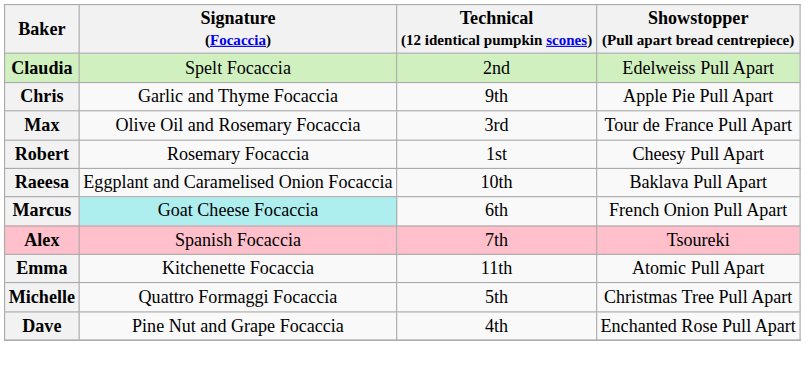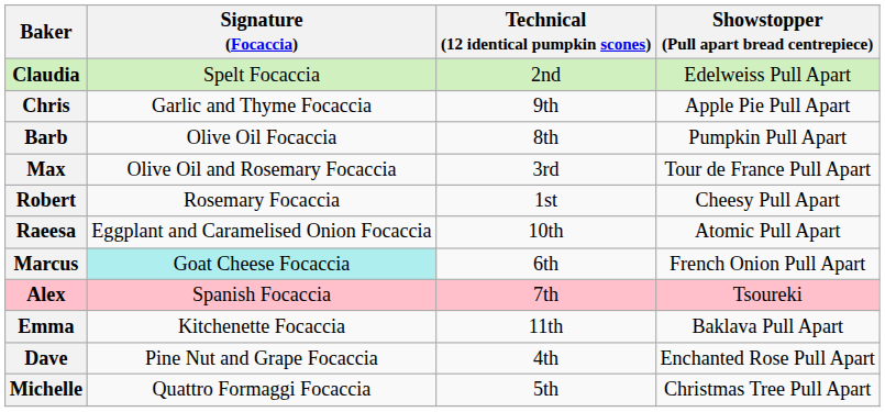+ row: Barb | Olive Oil Focaccia | 8th | Pumpkin Pull Apart
Raeesa | Showstopper (Pull apart bread centrepiece): Baklava Pull Apart -> Atomic Pull Apart
Emma | Showstopper (Pull apart bread centrepiece): Atomic Pull Apart -> Baklava Pull Apart
rows swapped: Michelle <-> Dave
